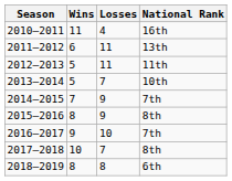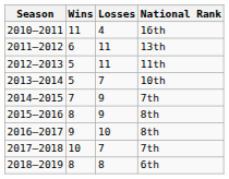2016–2017 | National Rank: 7th -> 8th
2017–2018 | National Rank: 8th -> 7th
